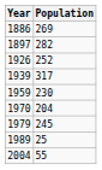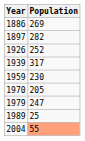1970 | Population: 204 -> 205
1979 | Population: 245 -> 247
2004 | Population: no background -> lightsalmon background
